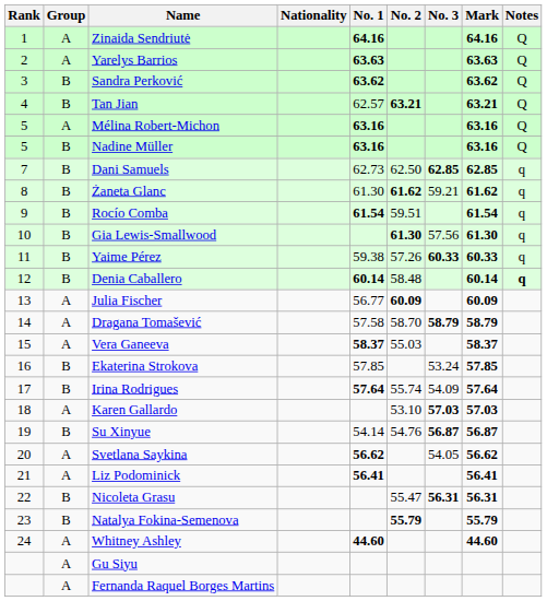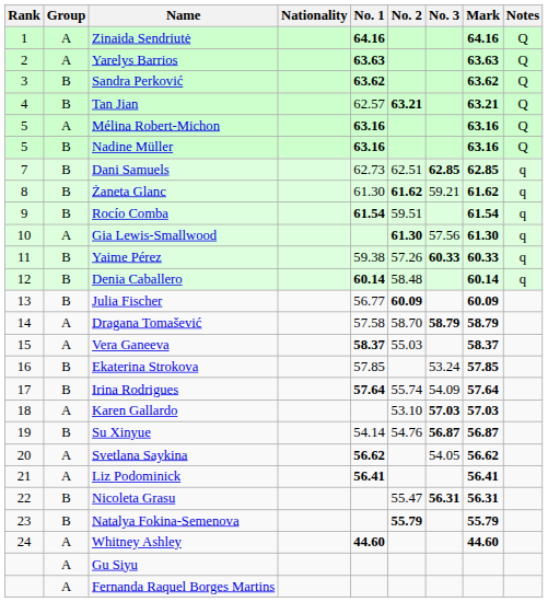Dani Samuels | No. 2: 62.50 -> 62.51
Gia Lewis-Smallwood | Group: B -> A
Denia Caballero | Notes: bold -> normal
Julia Fischer | Group: A -> B
